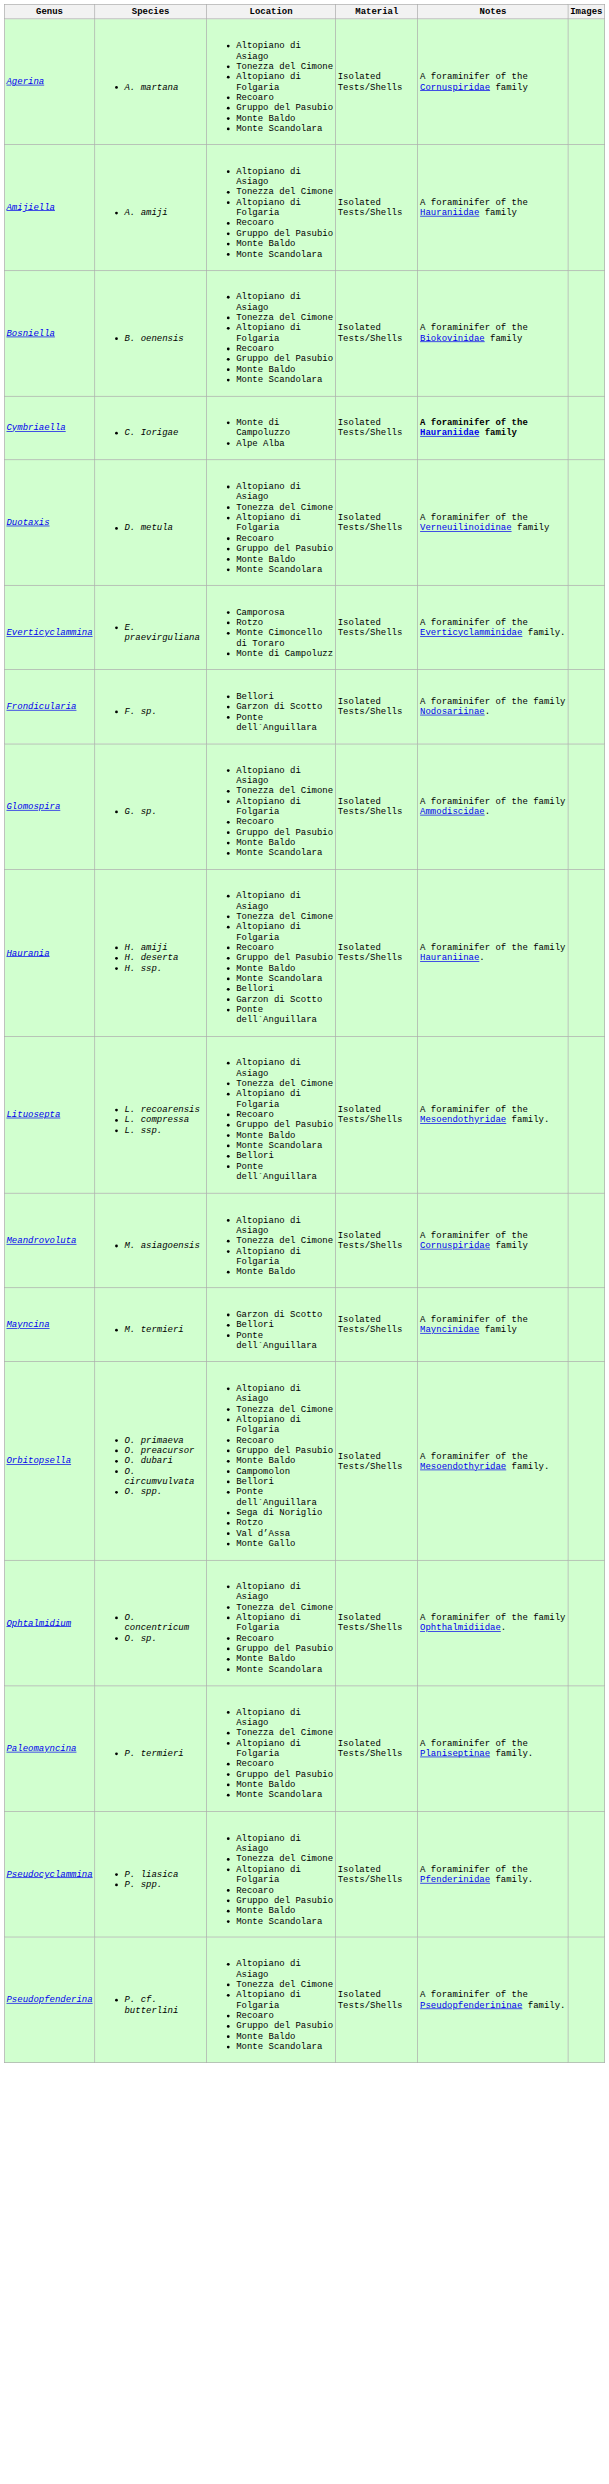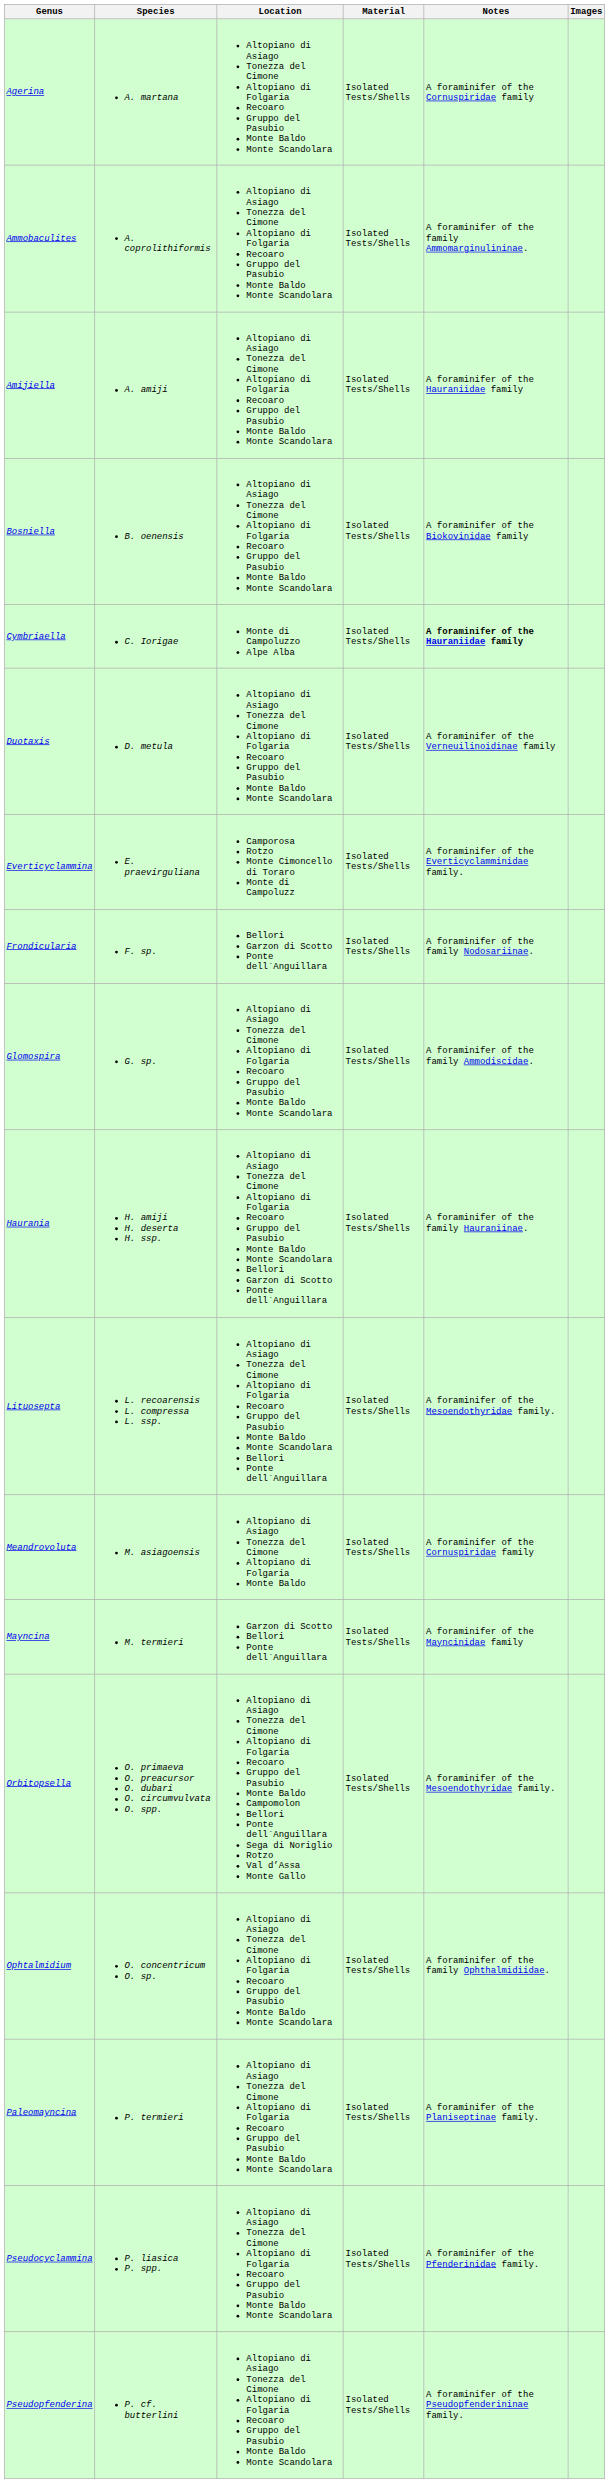+ row: Ammobaculites | A. coprolithiformis | Altopiano di Asiago Tonezza del Cimone Altopiano di Folgaria Recoaro Gruppo del Pasubio Monte Baldo Monte Scandolara | Isolated Tests/Shells | A foraminifer of the family Ammomarginulininae.
